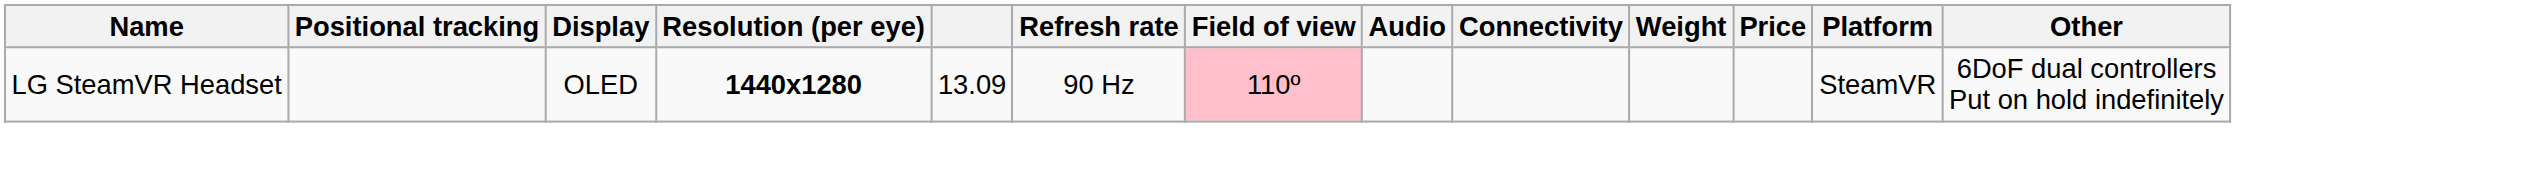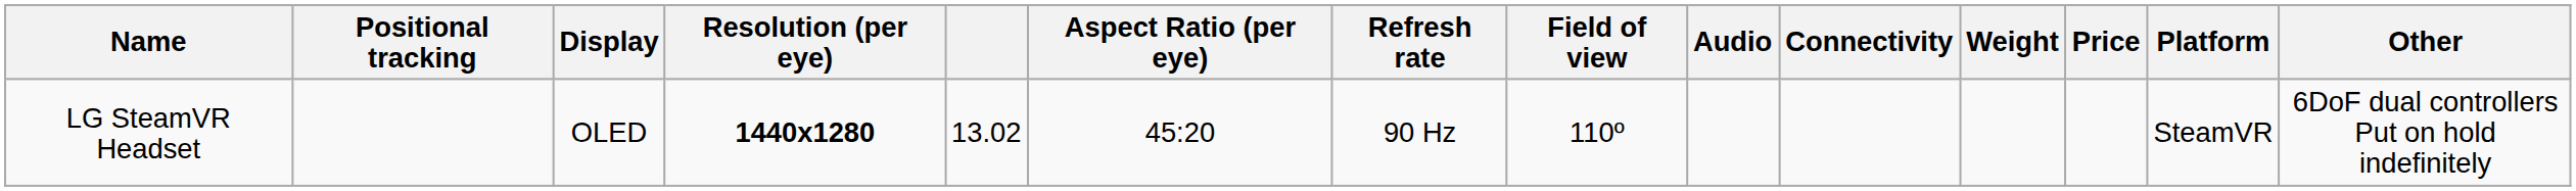+ column: Aspect Ratio (per eye) | 45:20
LG SteamVR Headset | column 5: 13.09 -> 13.02
LG SteamVR Headset | Field of view: pink background -> no background
